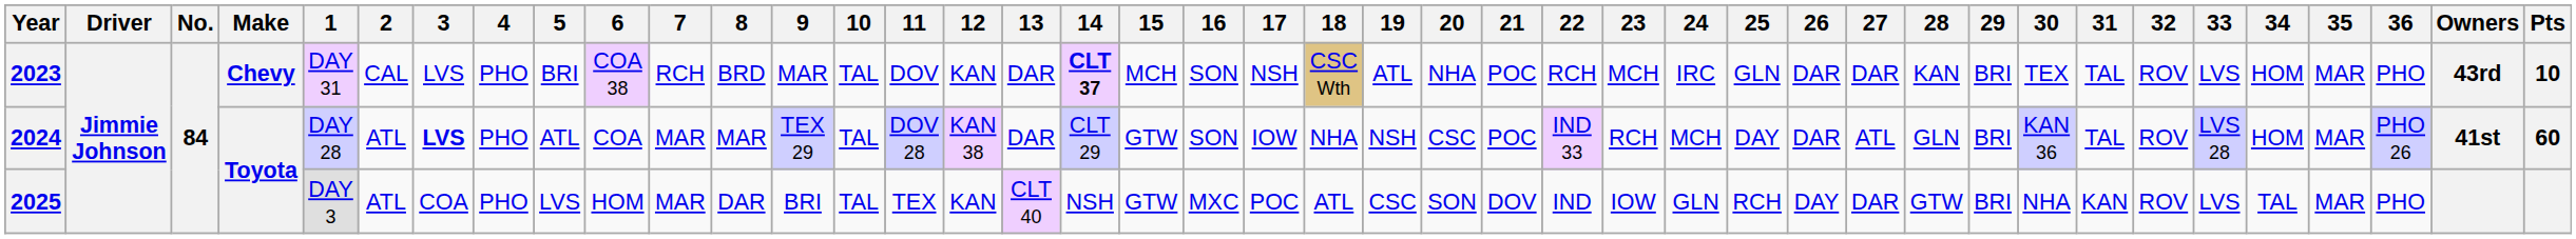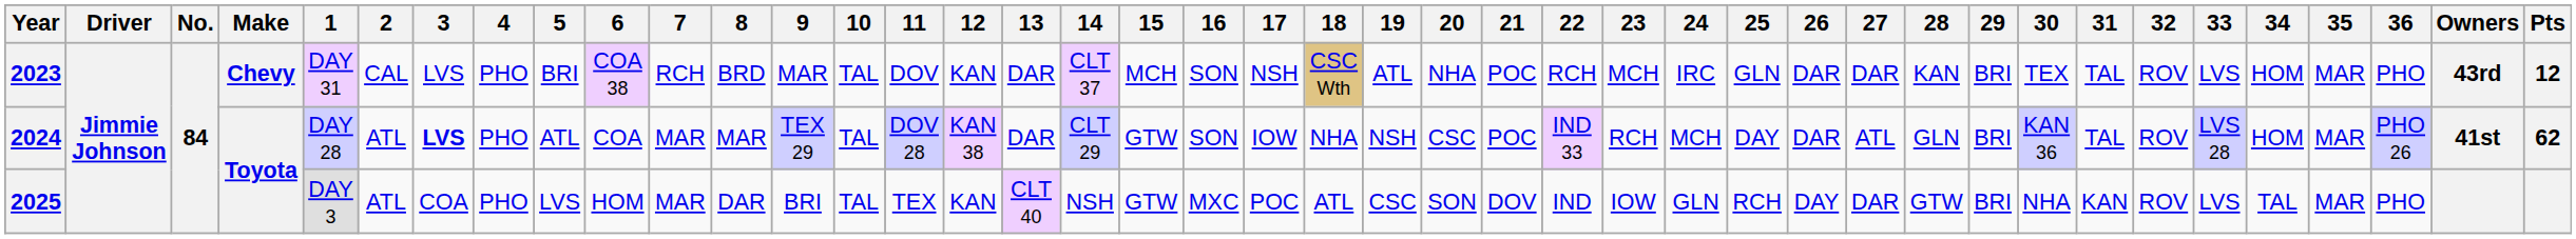2023 | 14: bold -> normal
2023 | Pts: 10 -> 12
2024 | Pts: 60 -> 62
